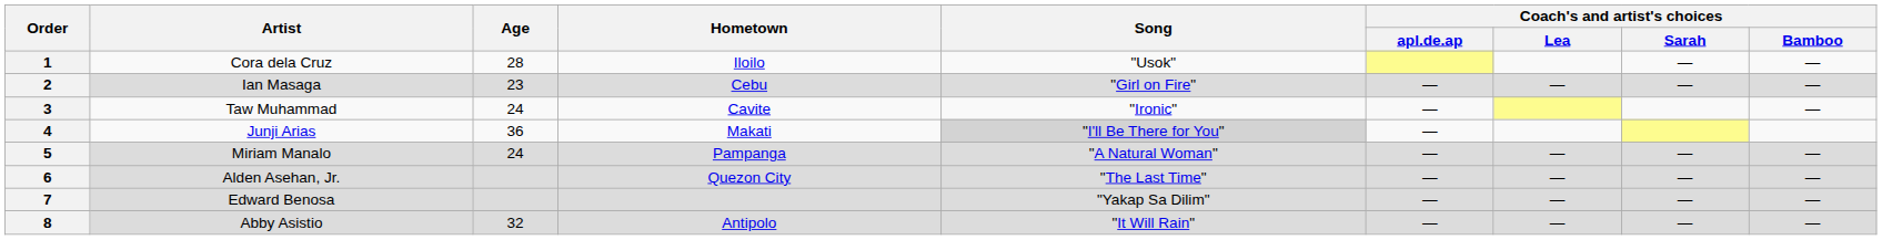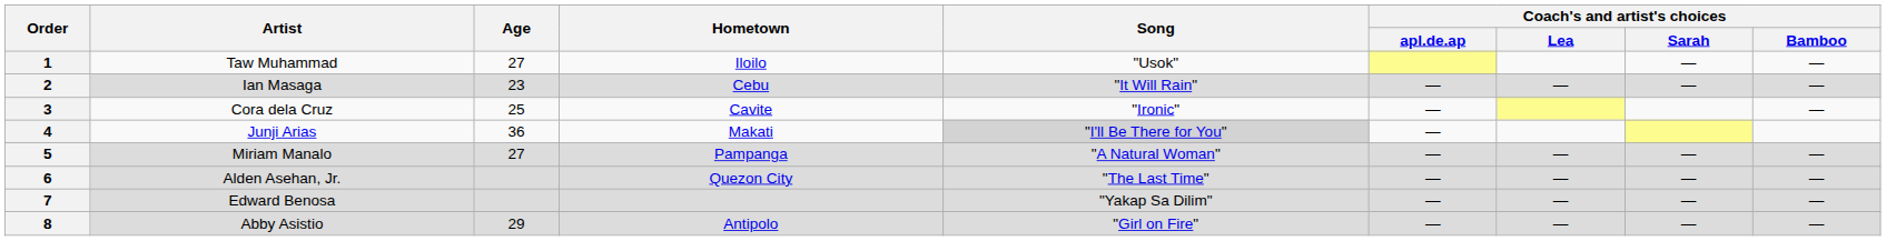1 | Artist: Cora dela Cruz -> Taw Muhammad
1 | Age: 28 -> 27
2 | Song: "Girl on Fire" -> "It Will Rain"
3 | Artist: Taw Muhammad -> Cora dela Cruz
3 | Age: 24 -> 25
5 | Age: 24 -> 27
8 | Age: 32 -> 29
8 | Song: "It Will Rain" -> "Girl on Fire"
